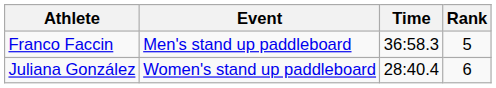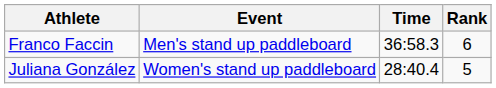Franco Faccin | Rank: 5 -> 6
Juliana González | Rank: 6 -> 5
